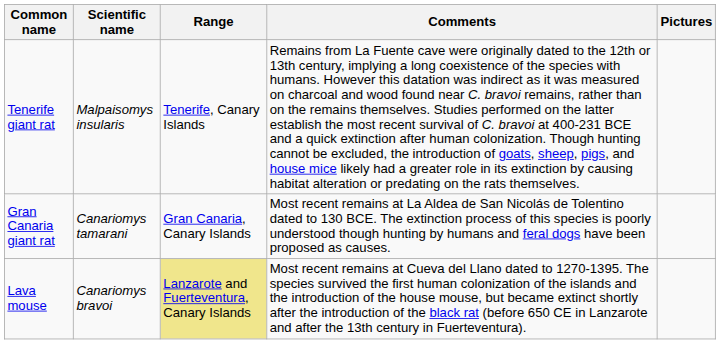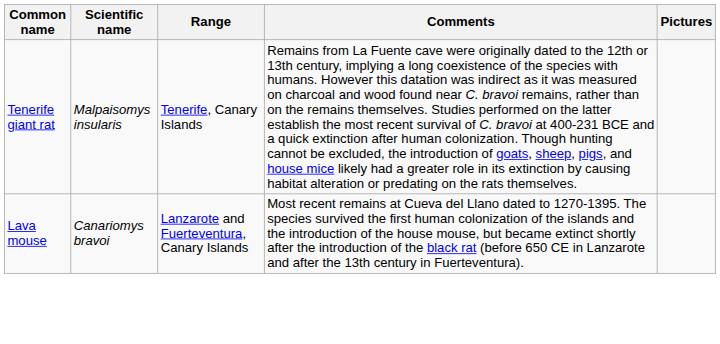- row: Gran Canaria giant rat | Canariomys tamarani | Gran Canaria, Canary Islands | Most recent remains at La Aldea de San Nicolás de Tolentino dated to 130 BCE. The extinction process of this species is poorly understood though hunting by humans and feral dogs have been proposed as causes.
Lava mouse | Range: khaki background -> no background
